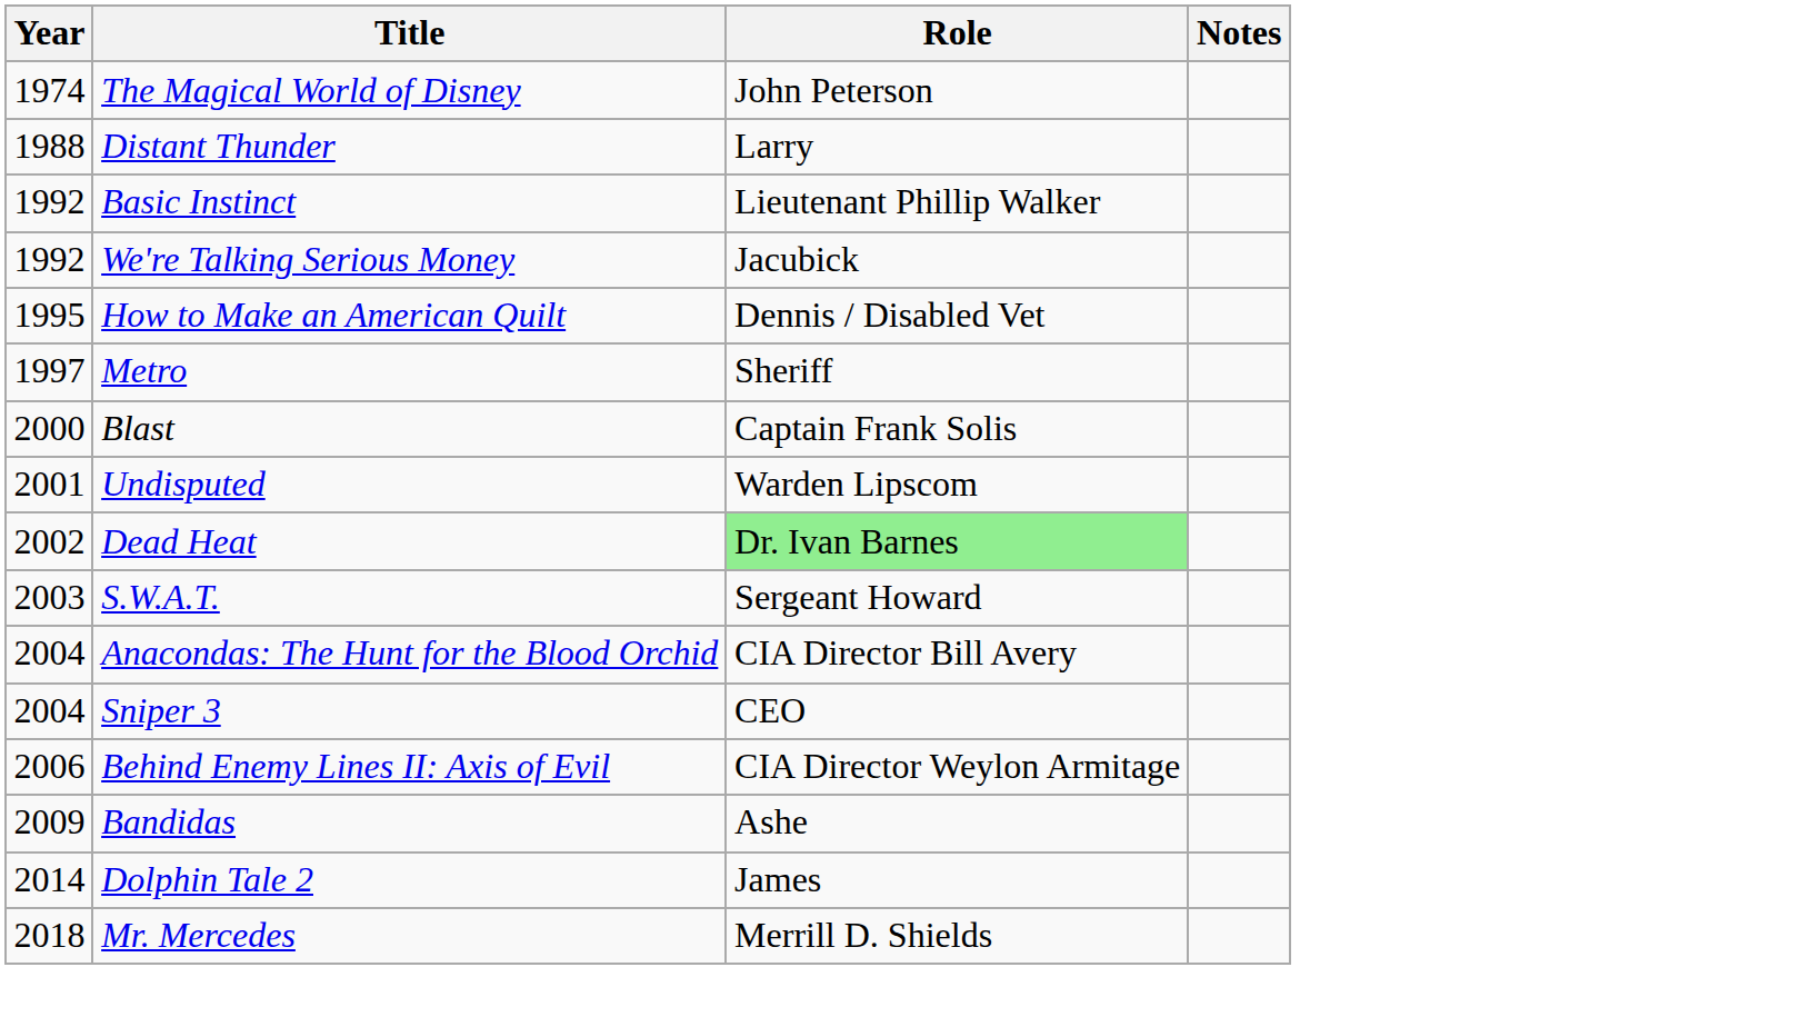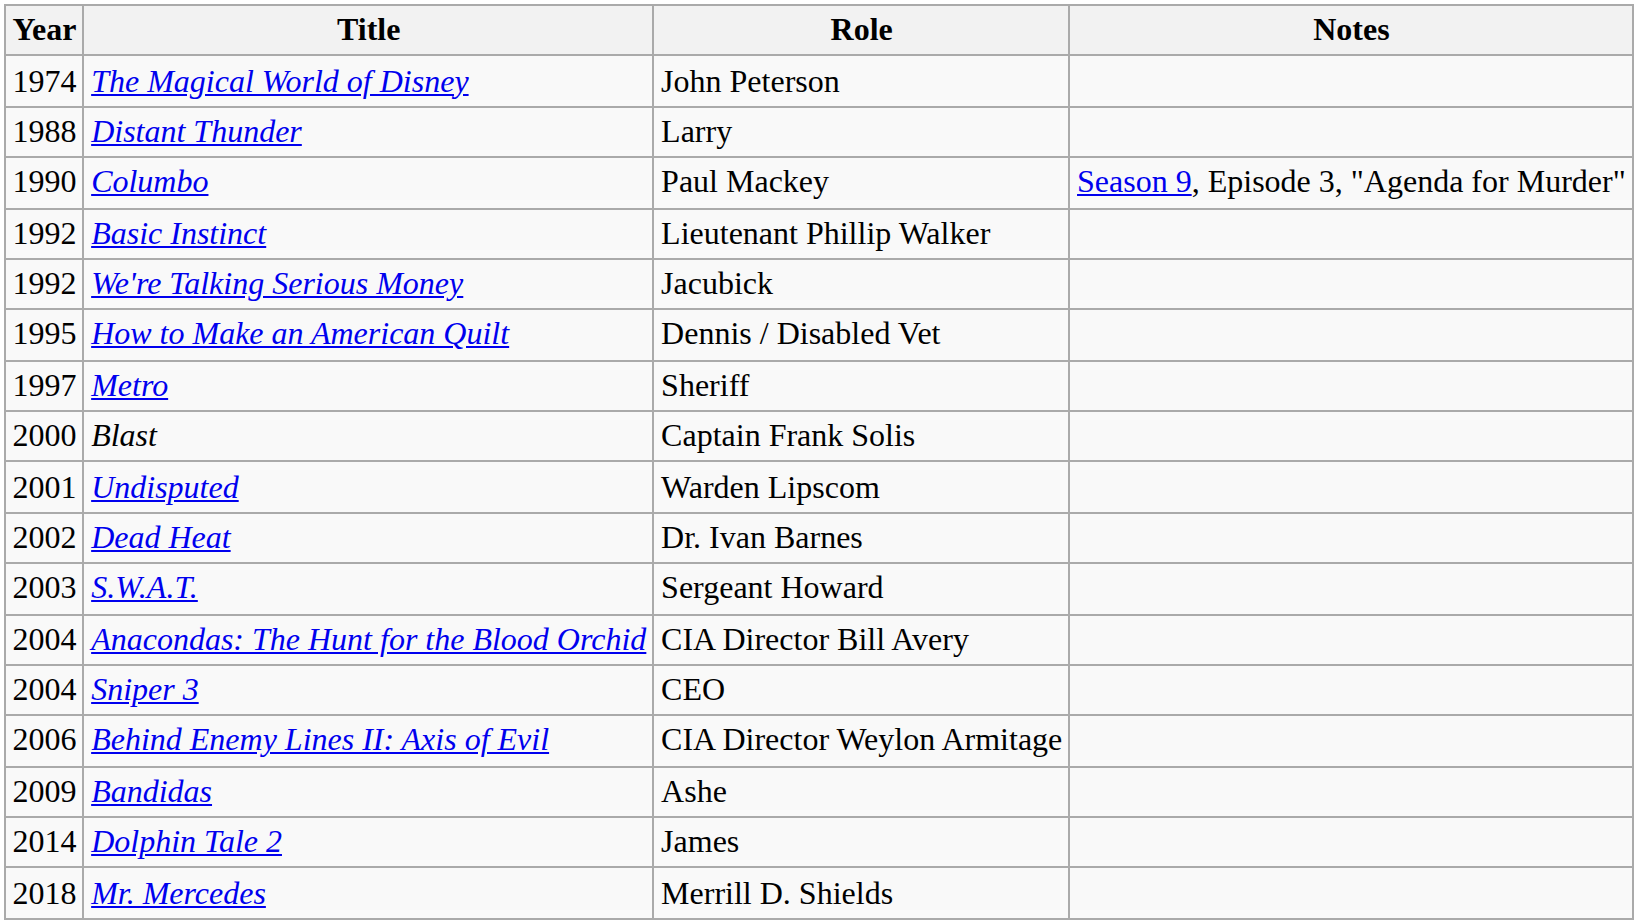+ row: 1990 | Columbo | Paul Mackey | Season 9, Episode 3, "Agenda for Murder"
Dead Heat | Role: lightgreen background -> no background
